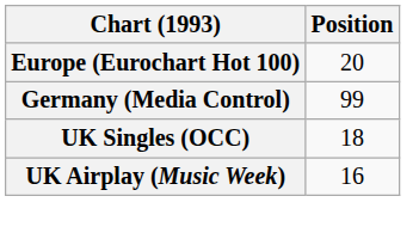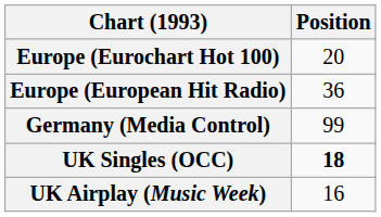+ row: Europe (European Hit Radio) | 36
UK Singles (OCC) | Position: normal -> bold
